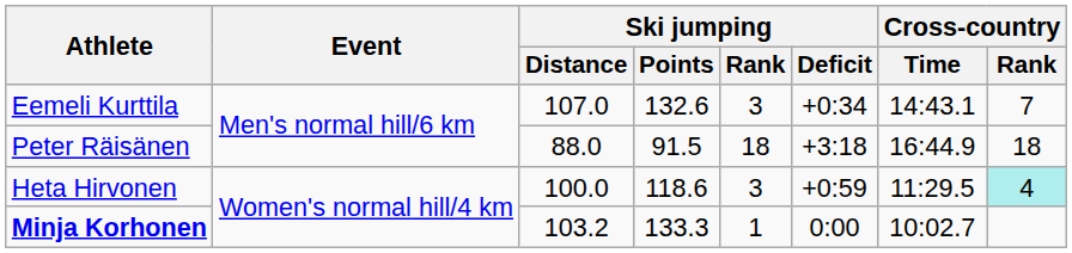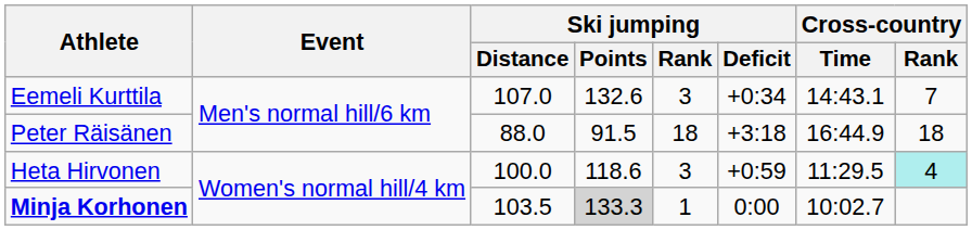Minja Korhonen | Ski jumping / Distance: 103.2 -> 103.5
Minja Korhonen | Ski jumping / Points: no background -> lightgrey background
